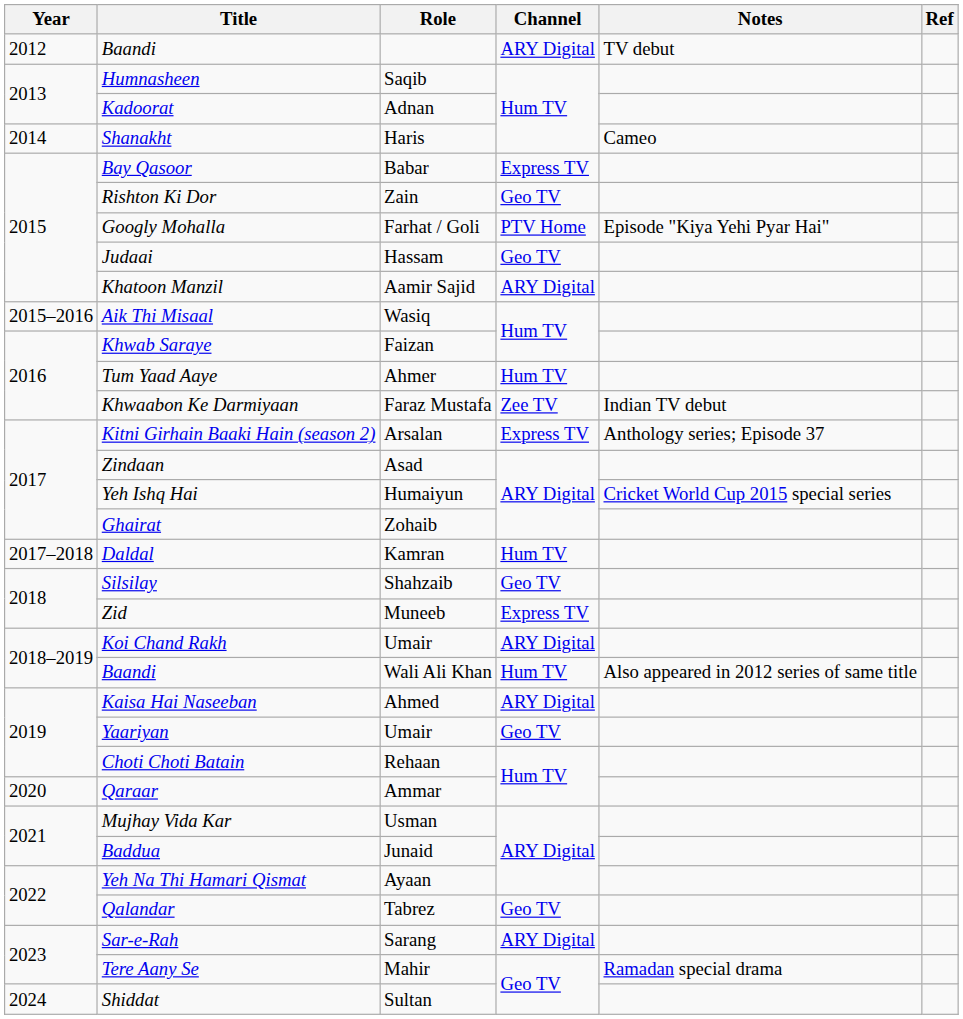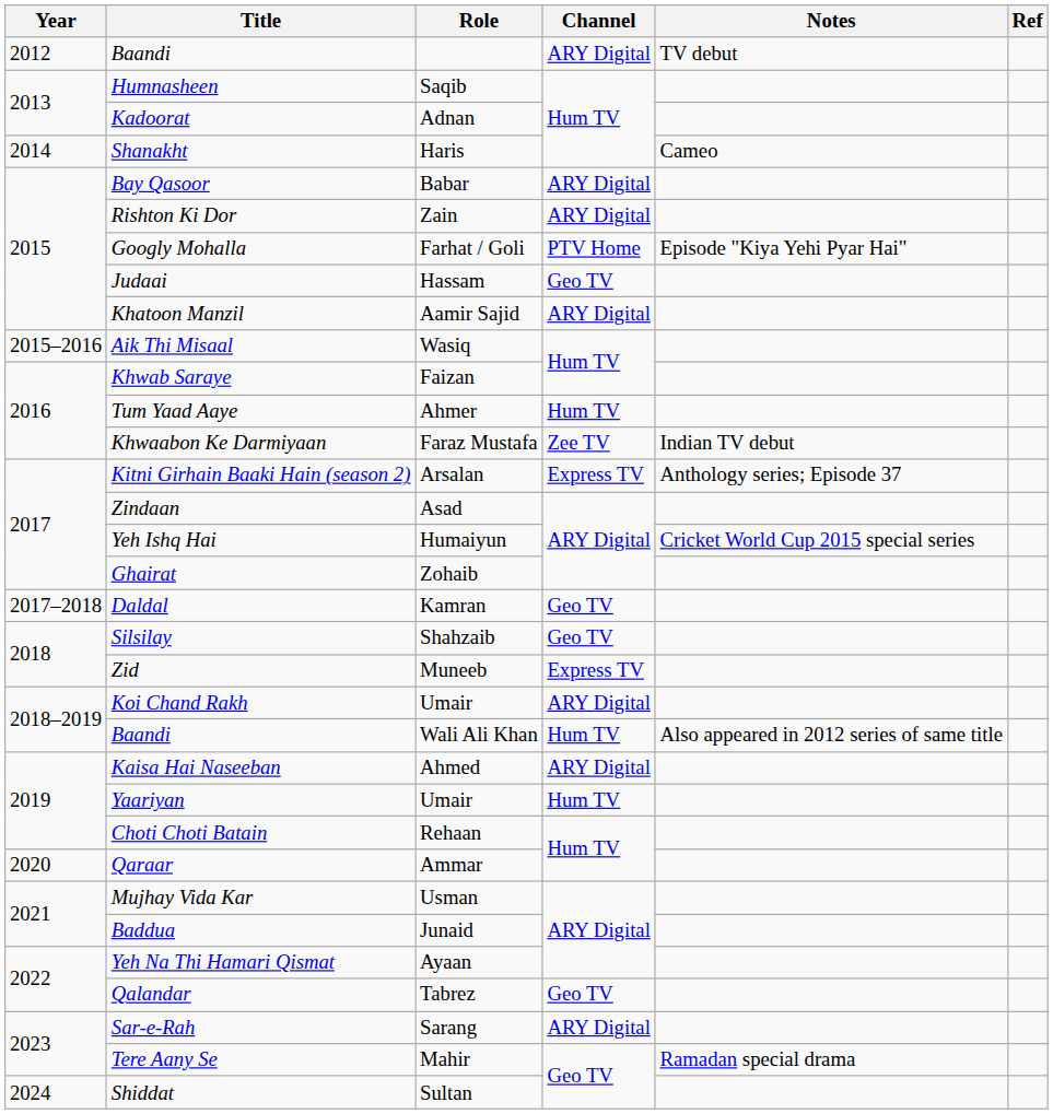Bay Qasoor | Channel: Express TV -> ARY Digital
Rishton Ki Dor | Channel: Geo TV -> ARY Digital
Daldal | Channel: Hum TV -> Geo TV
Yaariyan | Channel: Geo TV -> Hum TV
